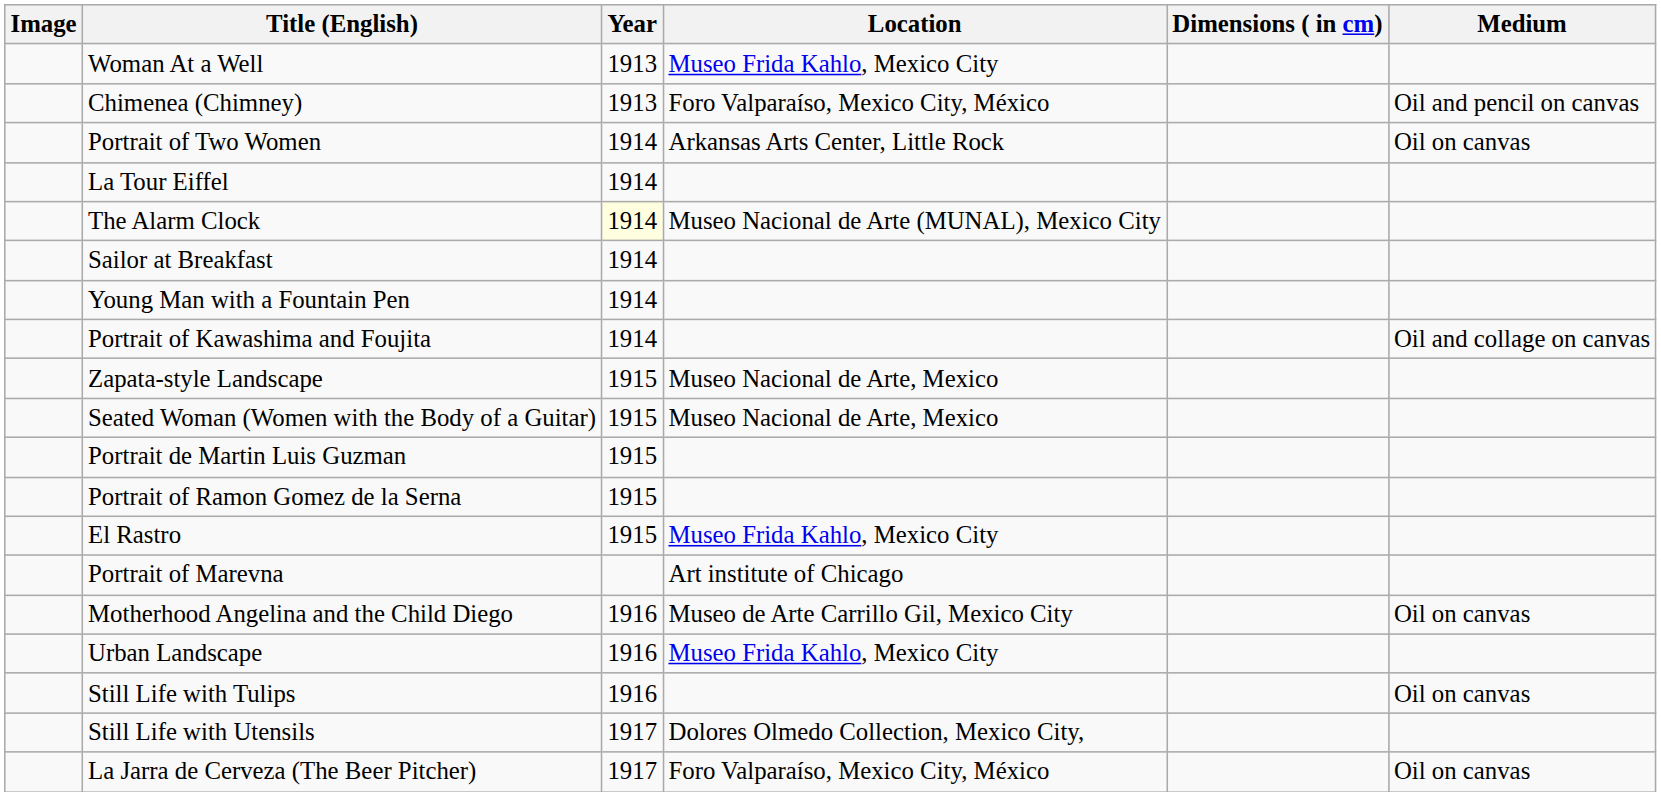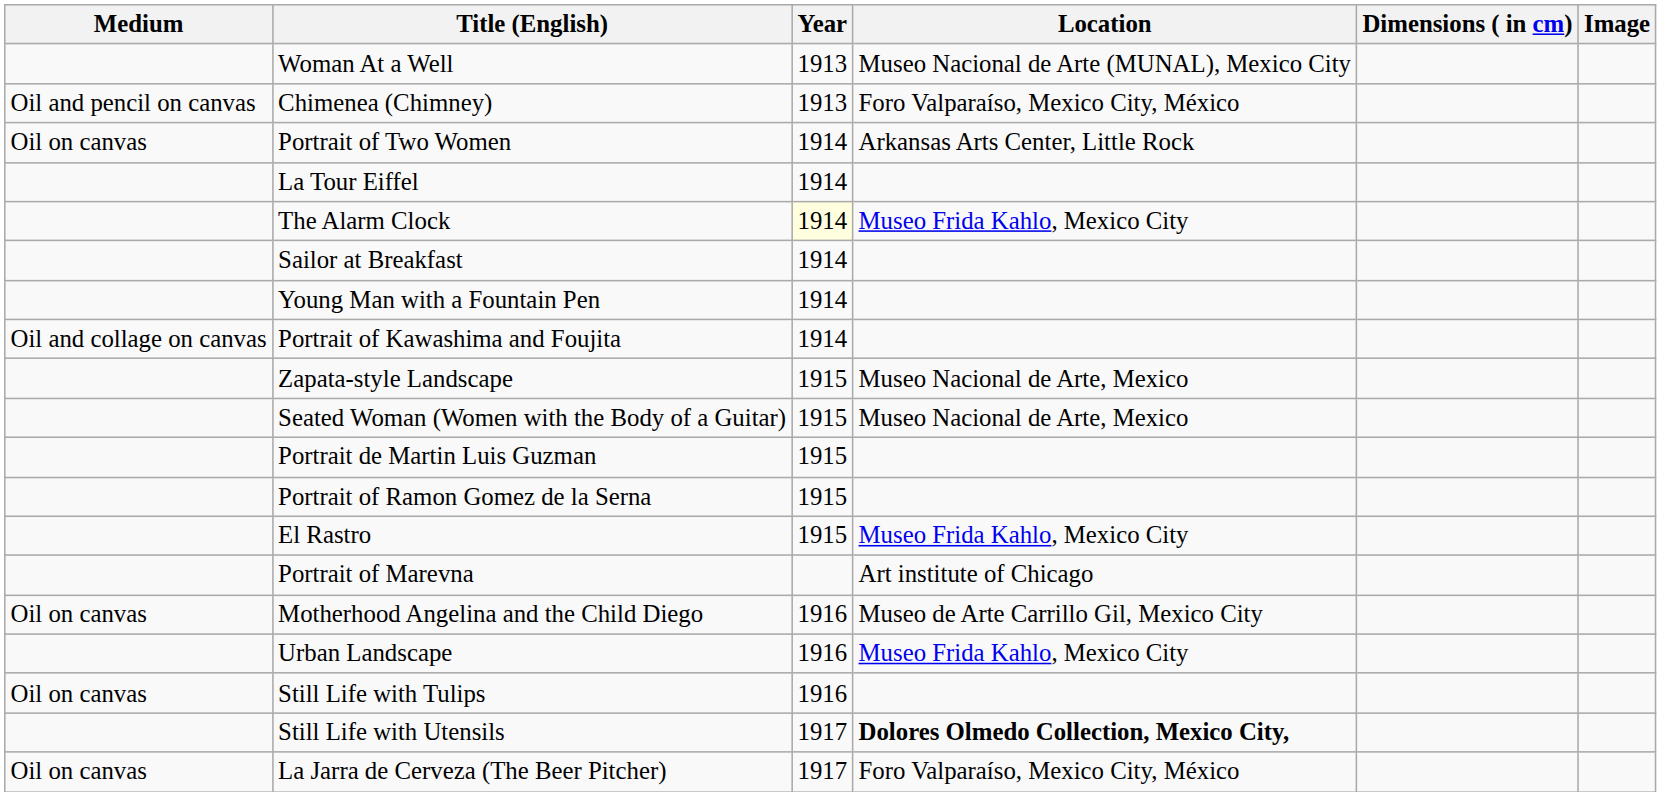columns swapped: Image <-> Medium
Woman At a Well | Location: Museo Frida Kahlo, Mexico City -> Museo Nacional de Arte (MUNAL), Mexico City
The Alarm Clock | Location: Museo Nacional de Arte (MUNAL), Mexico City -> Museo Frida Kahlo, Mexico City
Still Life with Utensils | Location: normal -> bold
